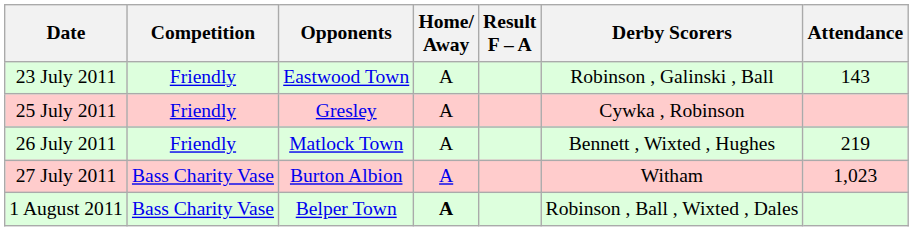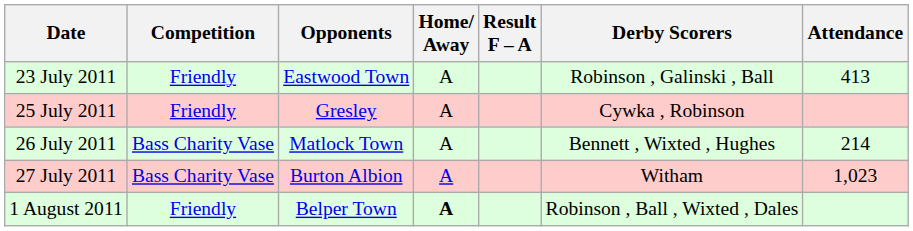23 July 2011 | Attendance: 143 -> 413
26 July 2011 | Competition: Friendly -> Bass Charity Vase
26 July 2011 | Attendance: 219 -> 214
1 August 2011 | Competition: Bass Charity Vase -> Friendly
